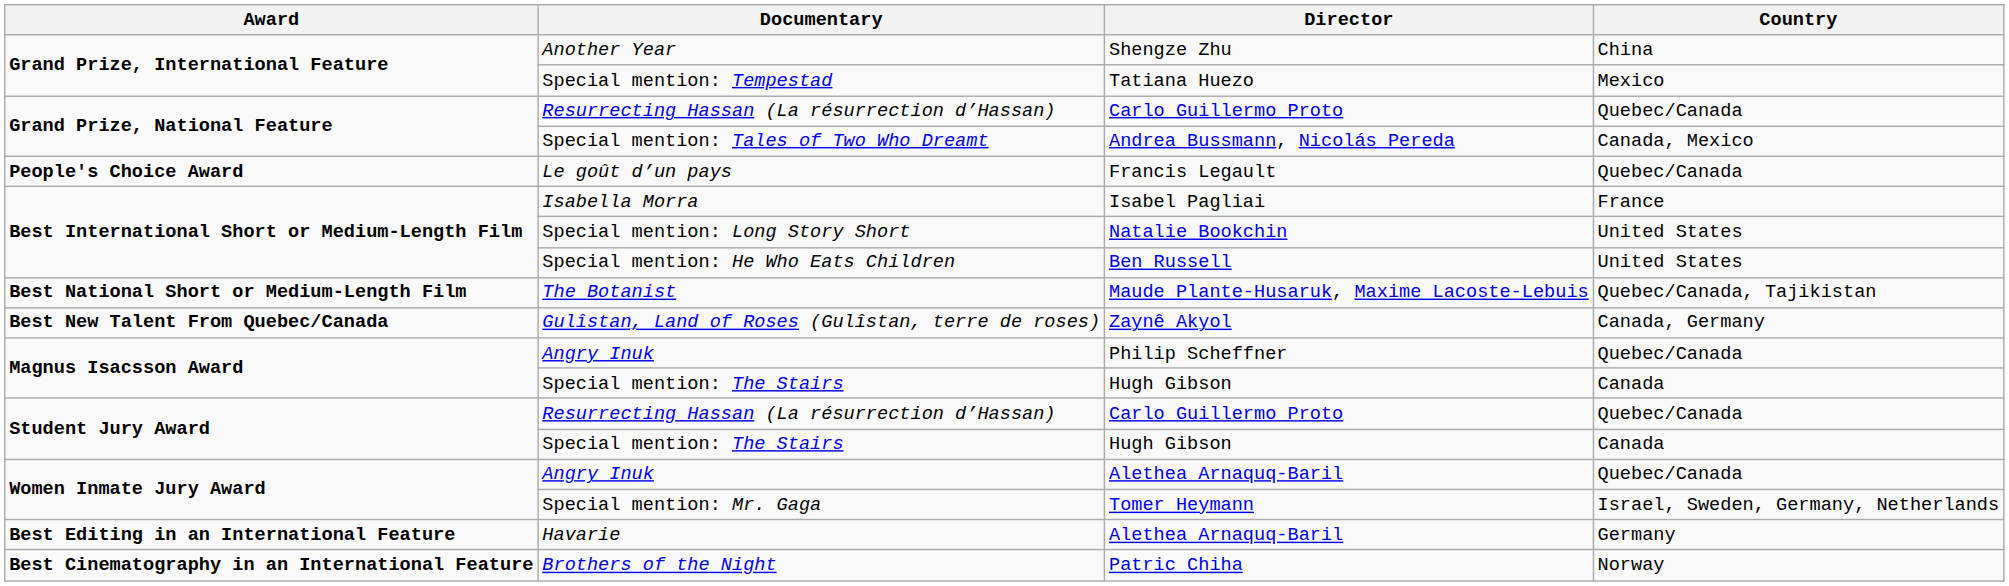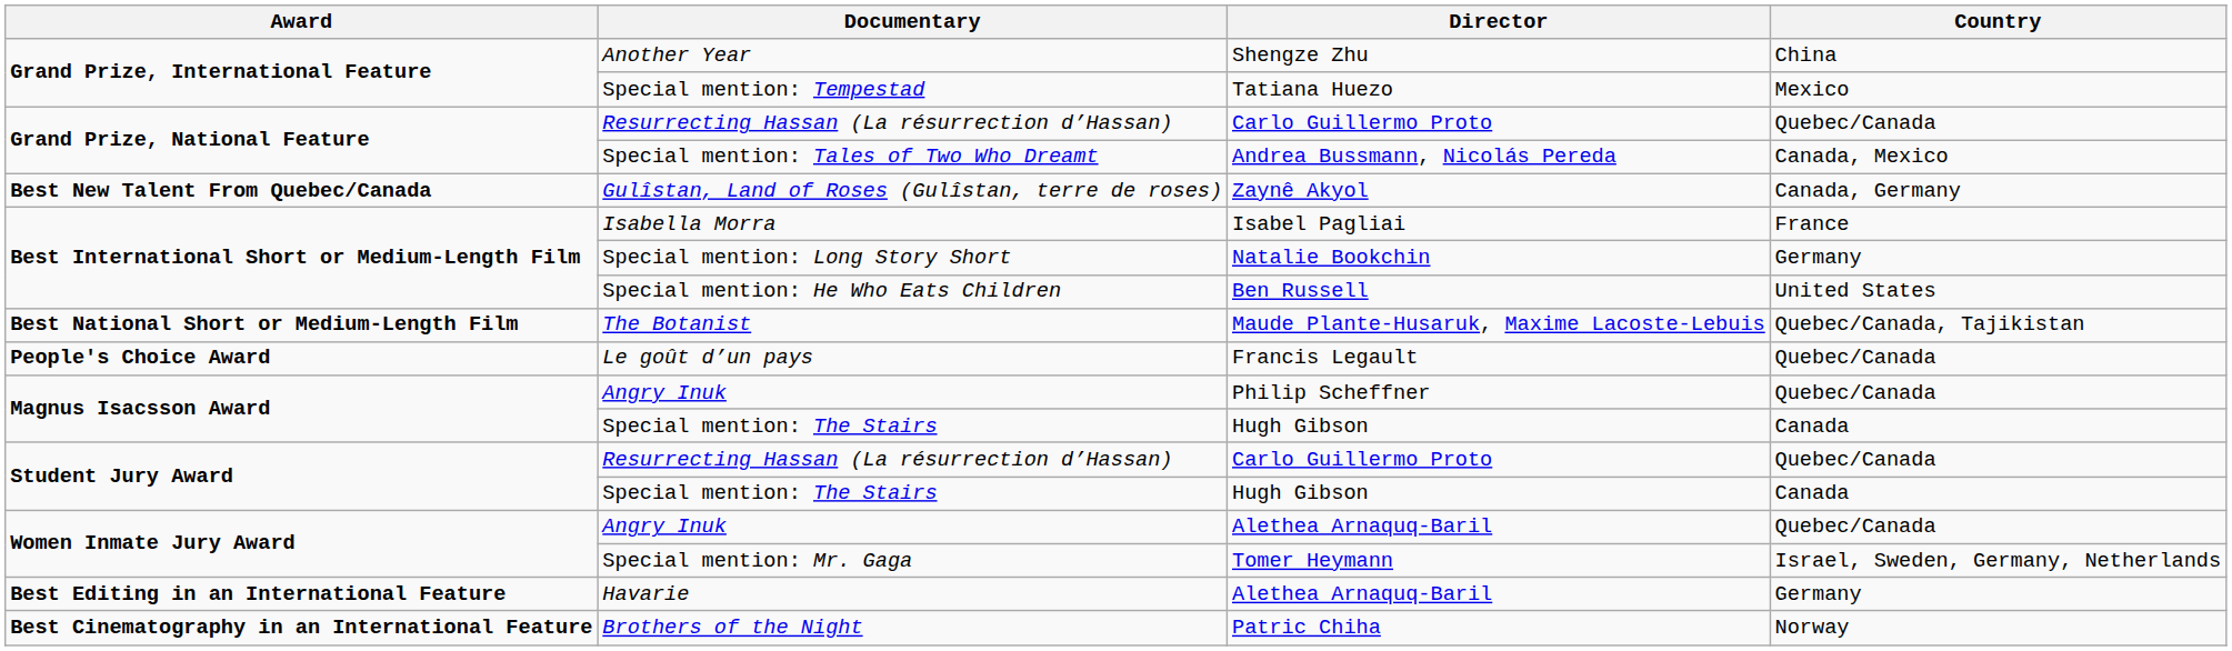rows swapped: Gulîstan, Land of Roses (Gulîstan, terre de roses) <-> Le goût d’un pays
Special mention: Long Story Short | Country: United States -> Germany
